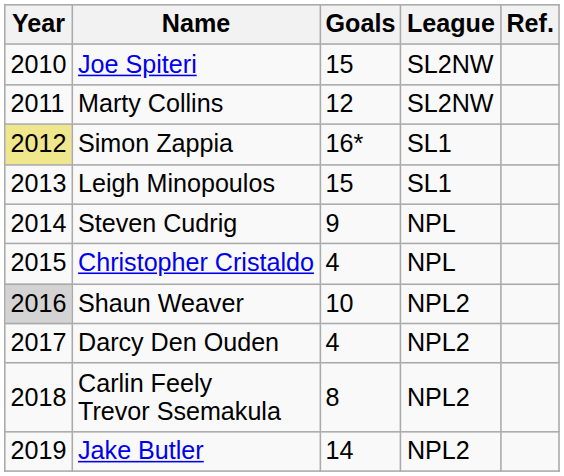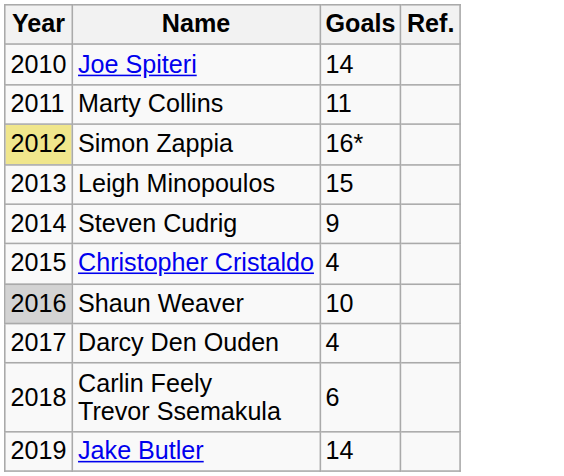- column: League | SL2NW | SL2NW | SL1 | SL1 | NPL | NPL | NPL2 | NPL2 | NPL2 | NPL2
Joe Spiteri | Goals: 15 -> 14
Marty Collins | Goals: 12 -> 11
Carlin Feely Trevor Ssemakula | Goals: 8 -> 6
